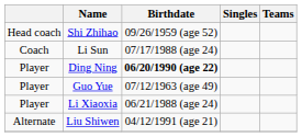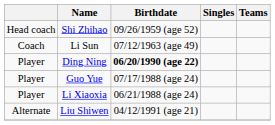Li Sun | Birthdate: 07/17/1988 (age 24) -> 07/12/1963 (age 49)
Guo Yue | Birthdate: 07/12/1963 (age 49) -> 07/17/1988 (age 24)
